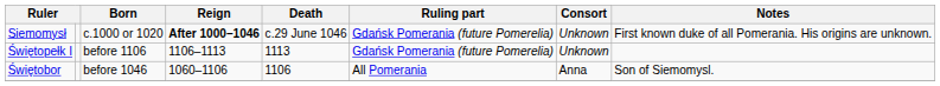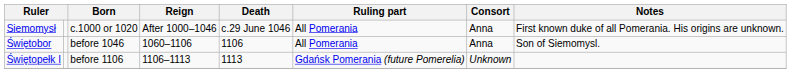Siemomysł | Reign: bold -> normal
Siemomysł | Ruling part: Gdańsk Pomerania (future Pomerelia) -> All Pomerania
Siemomysł | Consort: Unknown -> Anna
rows swapped: Świętobor <-> Świętopełk I
